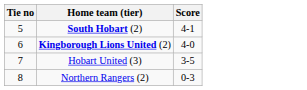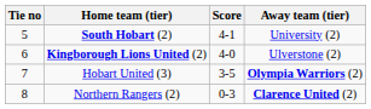+ column: Away team (tier) | University (2) | Ulverstone (2) | Olympia Warriors (2) | Clarence United (2)
